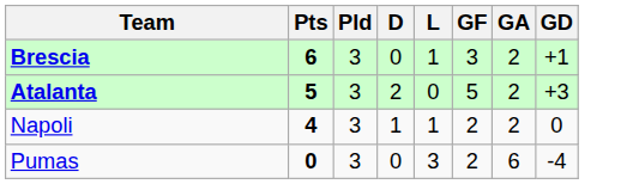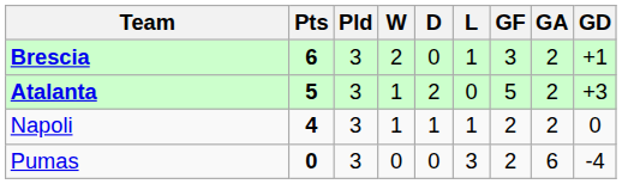+ column: W | 2 | 1 | 1 | 0
